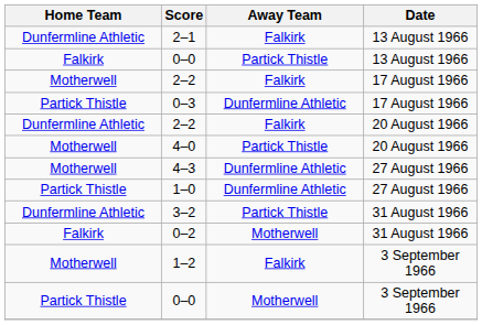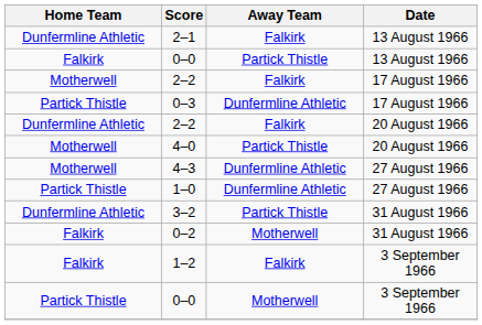1–2 | Home Team: Motherwell -> Falkirk
